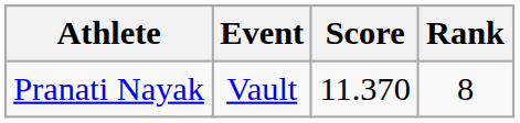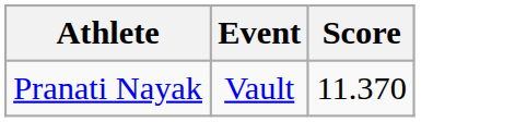- column: Rank | 8
